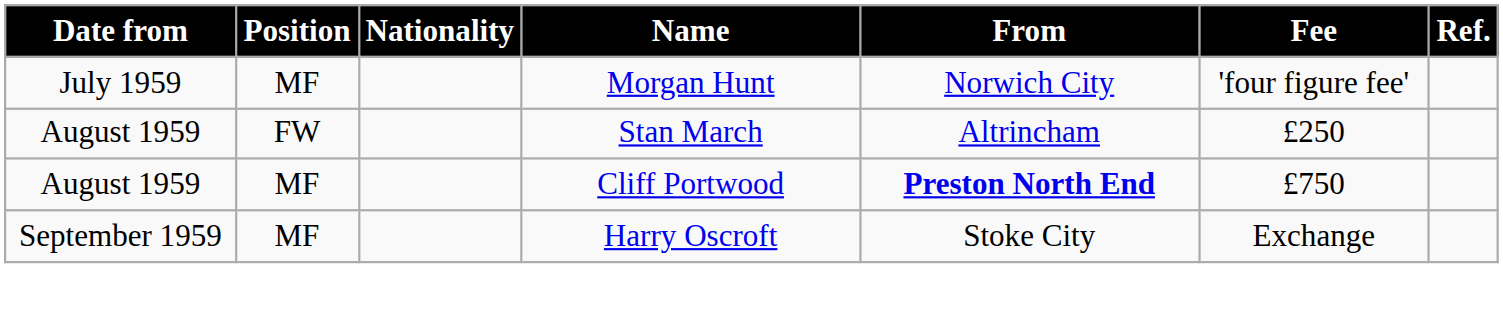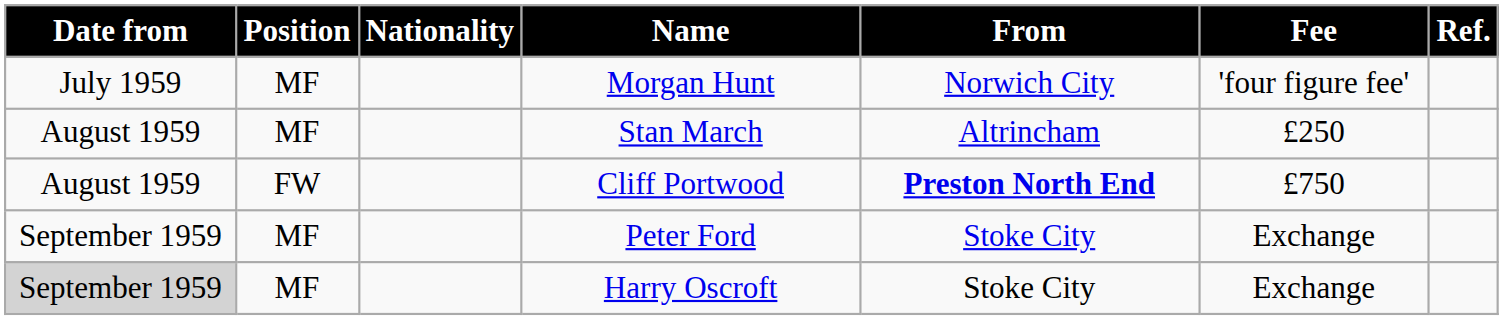Stan March | Position: FW -> MF
Cliff Portwood | Position: MF -> FW
+ row: September 1959 | MF | Peter Ford | Stoke City | Exchange
Harry Oscroft | Date from: no background -> lightgrey background
